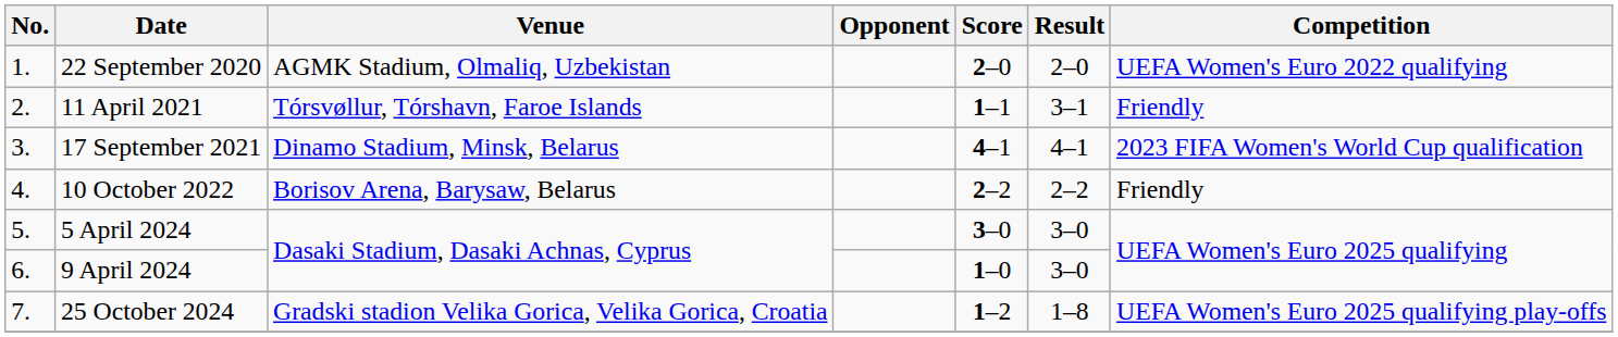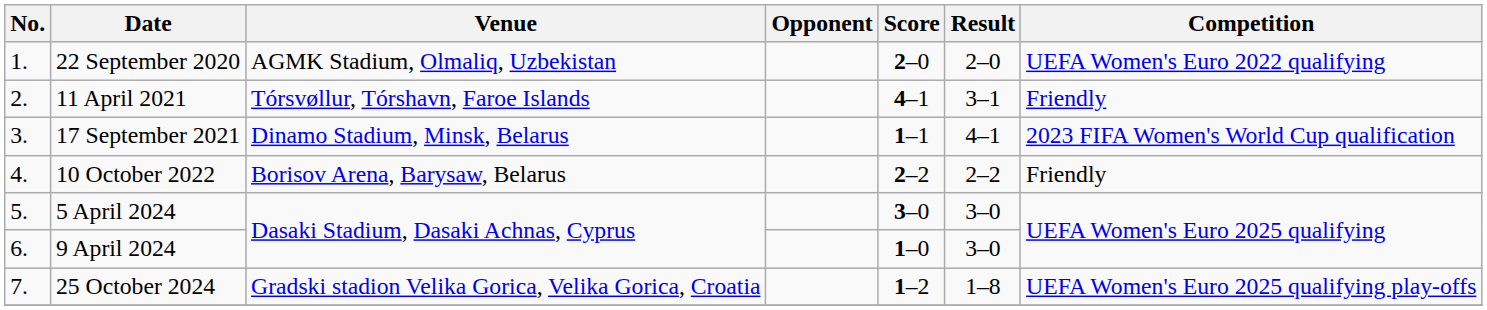11 April 2021 | Score: 1–1 -> 4–1
17 September 2021 | Score: 4–1 -> 1–1
